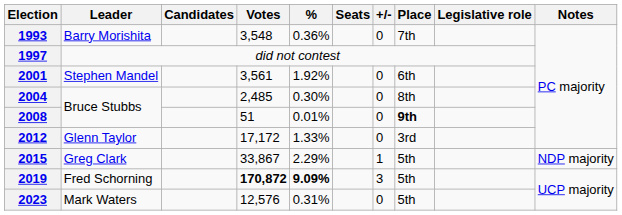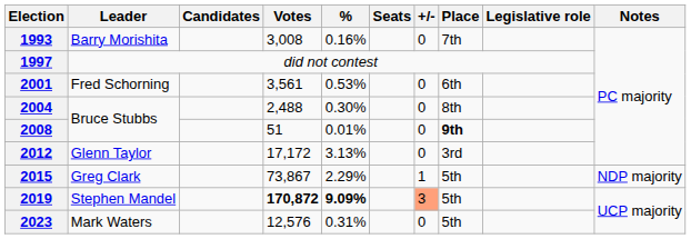1993 | Votes: 3,548 -> 3,008
1993 | %: 0.36% -> 0.16%
2001 | Leader: Stephen Mandel -> Fred Schorning
2001 | %: 1.92% -> 0.53%
2004 | Votes: 2,485 -> 2,488
2012 | %: 1.33% -> 3.13%
2015 | Votes: 33,867 -> 73,867
2019 | Leader: Fred Schorning -> Stephen Mandel
2019 | +/-: no background -> lightsalmon background
